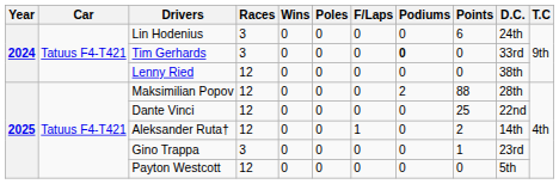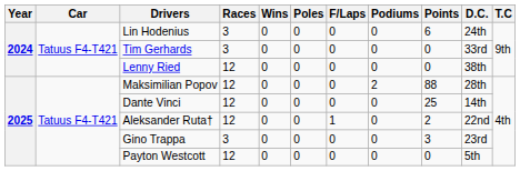Tim Gerhards | Podiums: bold -> normal
Dante Vinci | D.C.: 22nd -> 14th
Aleksander Ruta† | D.C.: 14th -> 22nd
Gino Trappa | Points: 1 -> 3
